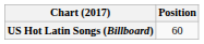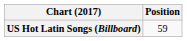US Hot Latin Songs (Billboard) | Position: 60 -> 59
